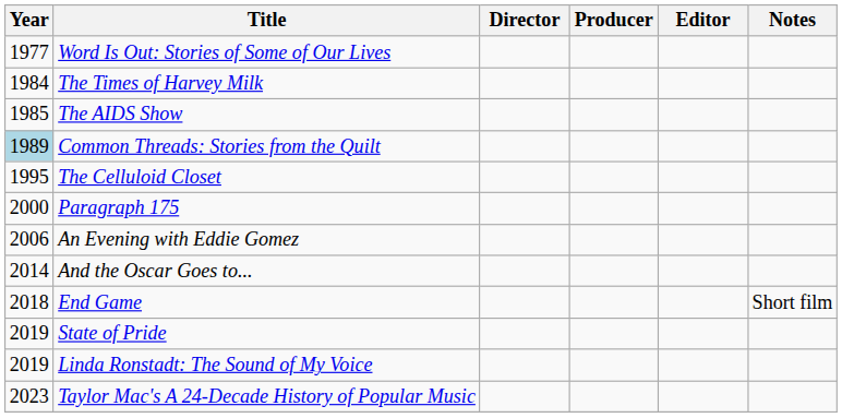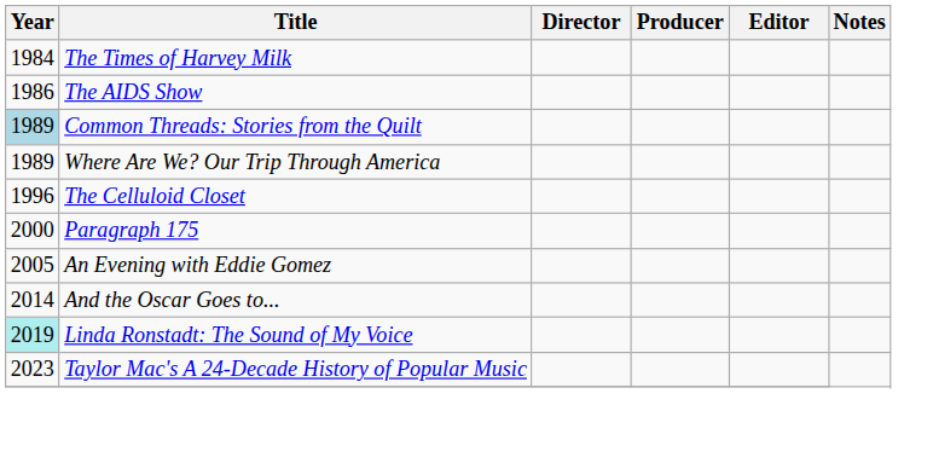- row: 1977 | Word Is Out: Stories of Some of Our Lives
The AIDS Show | Year: 1985 -> 1986
+ row: 1989 | Where Are We? Our Trip Through America
The Celluloid Closet | Year: 1995 -> 1996
An Evening with Eddie Gomez | Year: 2006 -> 2005
- row: 2018 | End Game | Short film
- row: 2019 | State of Pride
Linda Ronstadt: The Sound of My Voice | Year: no background -> paleturquoise background
